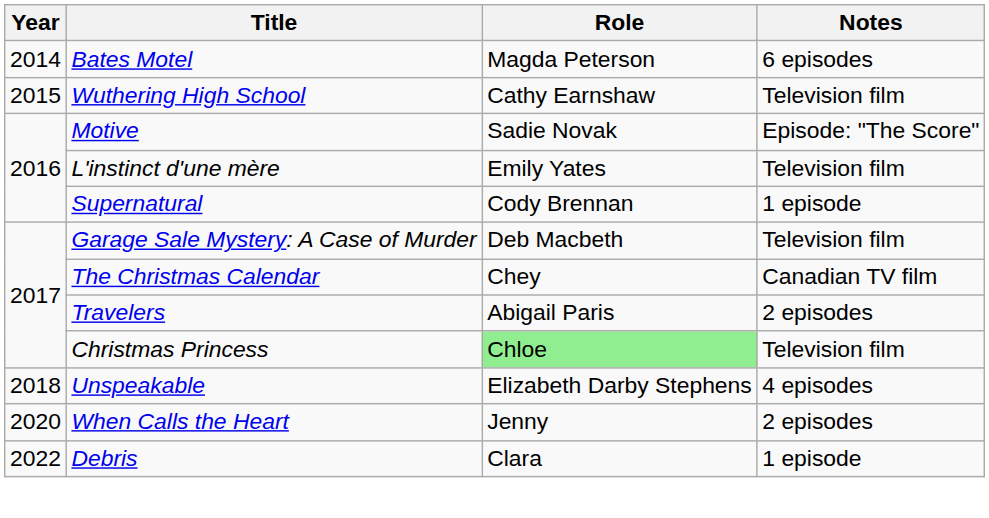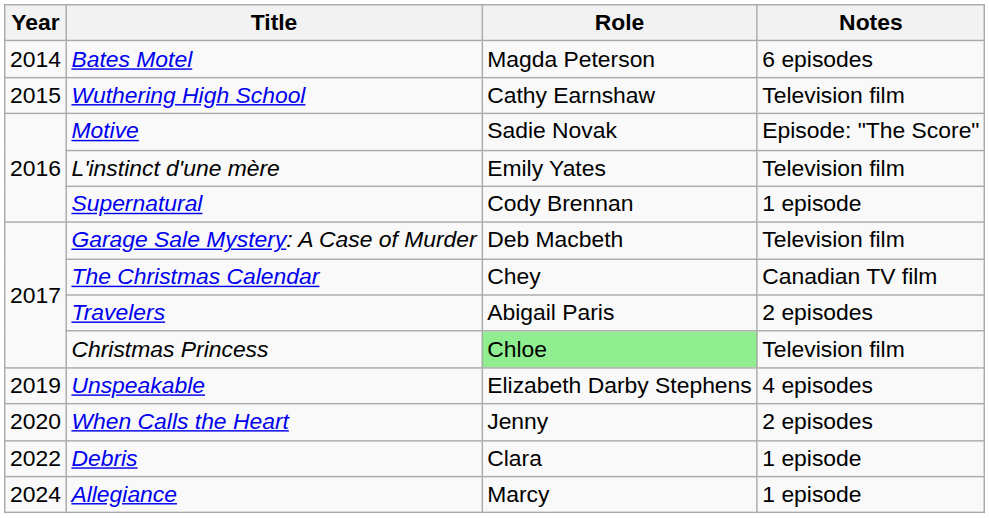Unspeakable | Year: 2018 -> 2019
+ row: 2024 | Allegiance | Marcy | 1 episode
